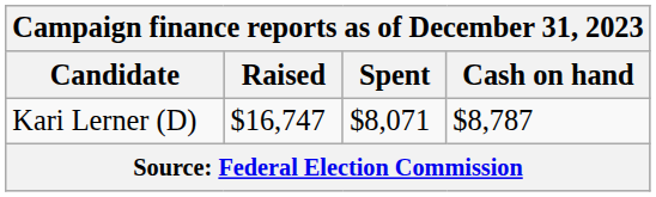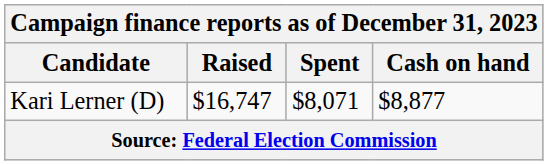Kari Lerner (D) | Cash on hand: $8,787 -> $8,877
